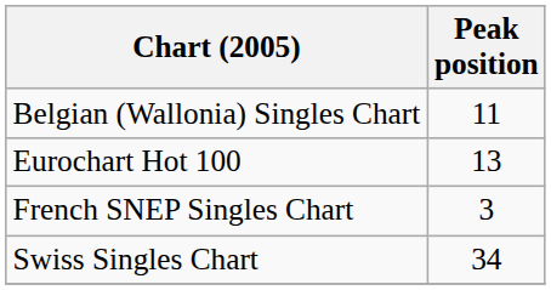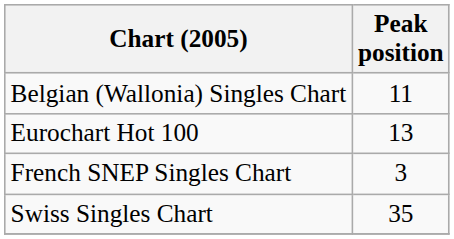Swiss Singles Chart | Peak position: 34 -> 35
